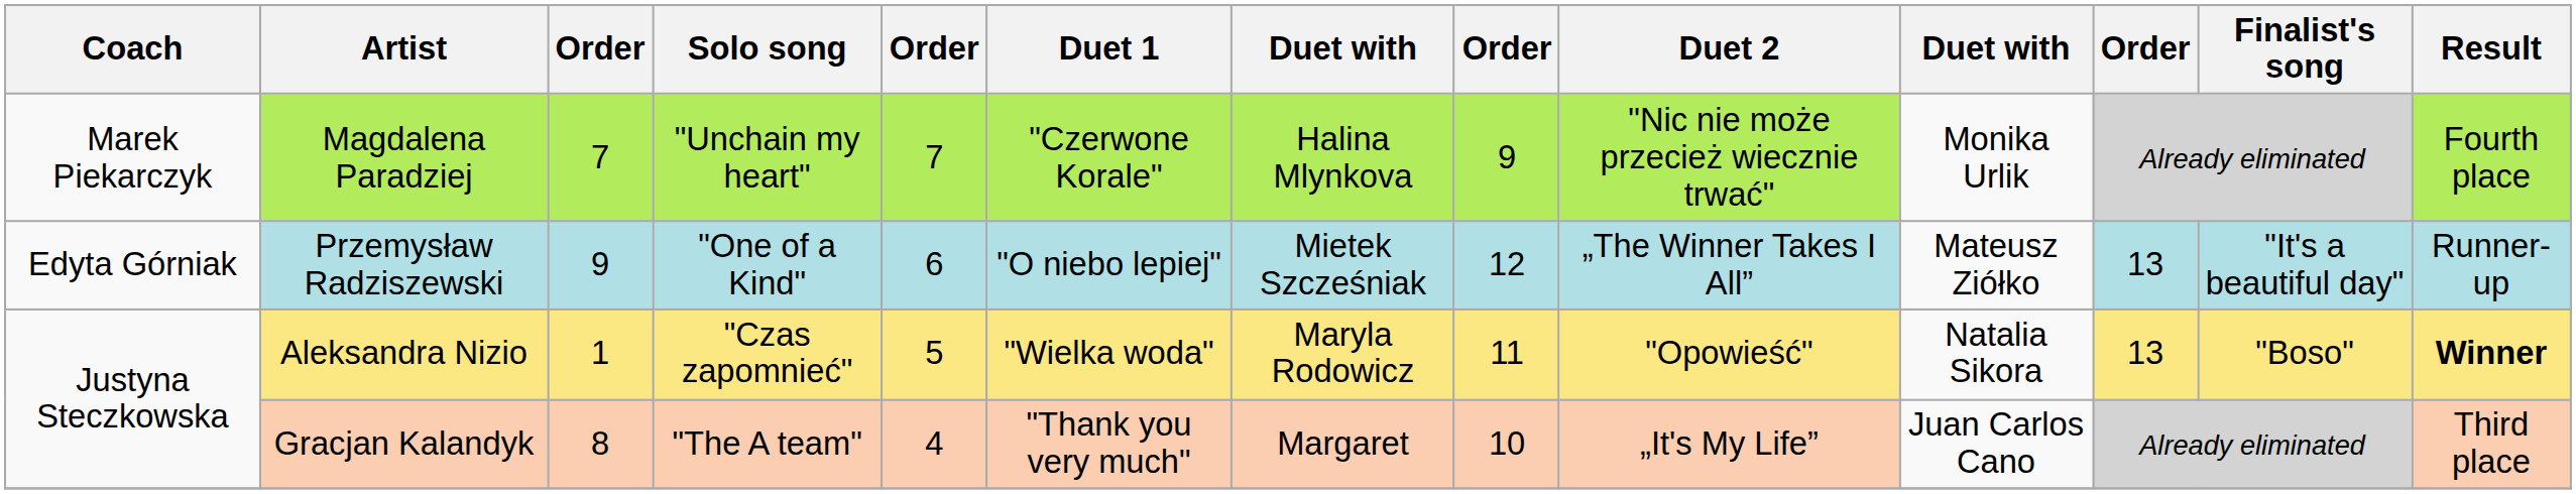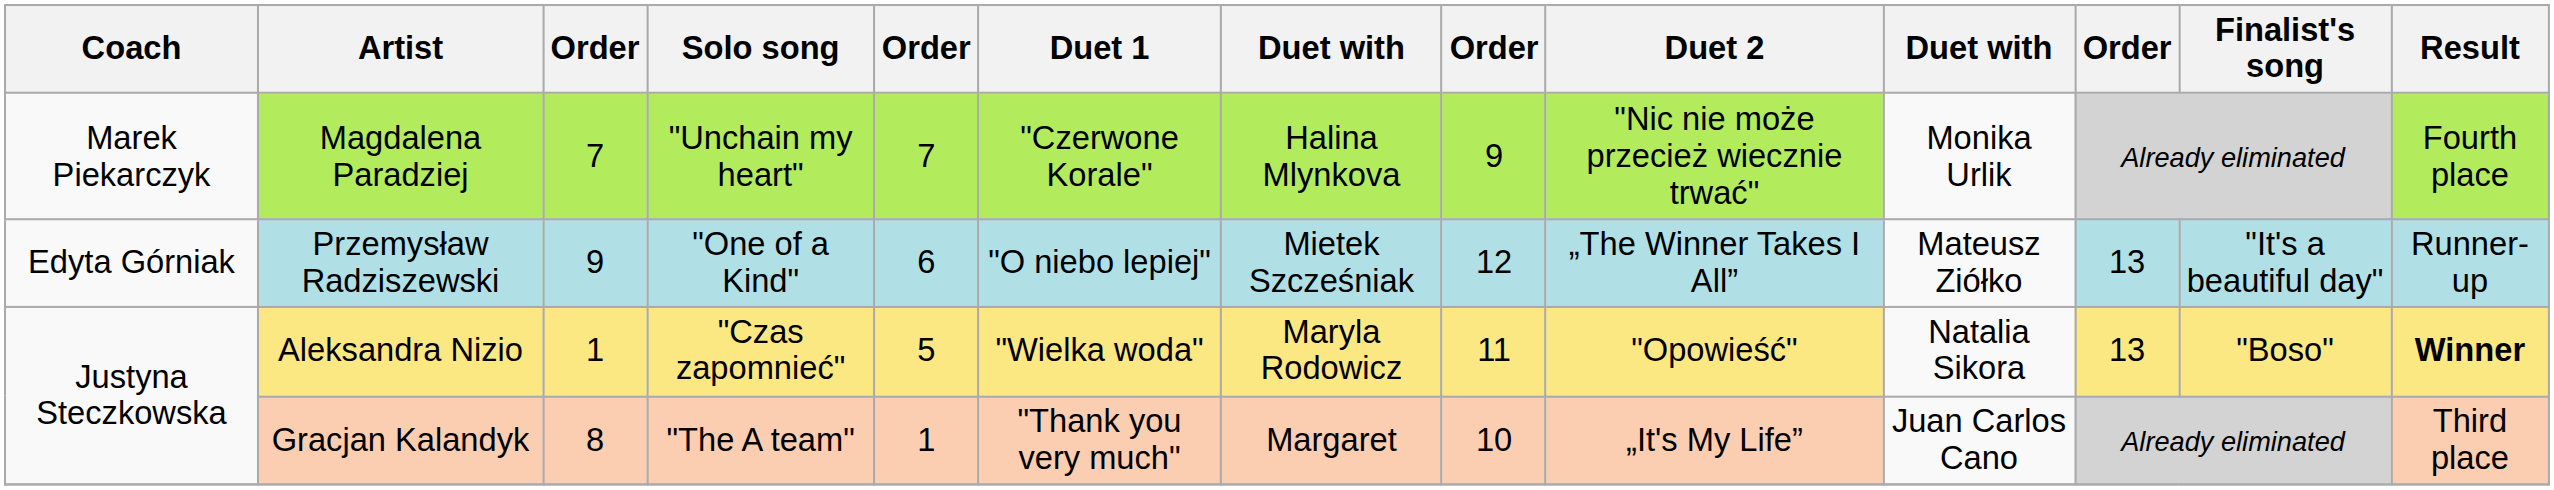Gracjan Kalandyk | column 5: 4 -> 1
